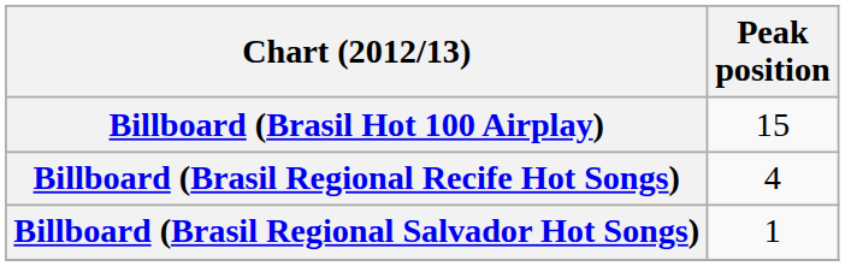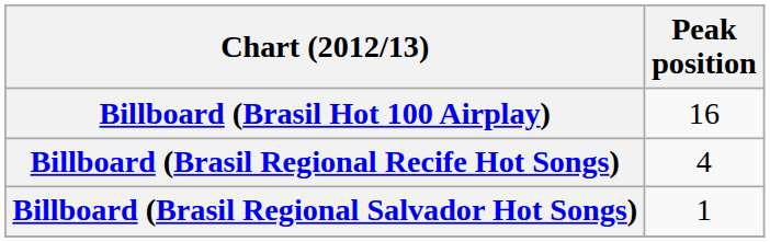Billboard (Brasil Hot 100 Airplay) | Peak position: 15 -> 16
